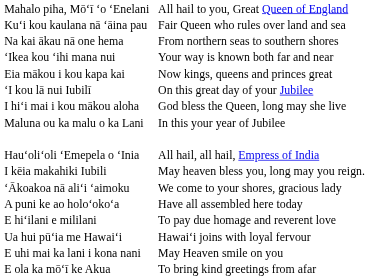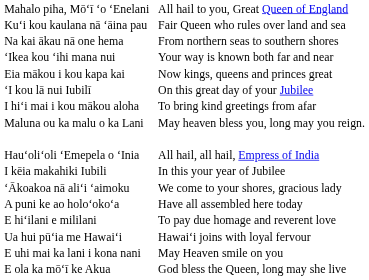I hiʻi mai i kou mākou aloha | column 3: God bless the Queen, long may she live -> To bring kind greetings from afar
Maluna ou ka malu o ka Lani | column 3: In this your year of Jubilee -> May heaven bless you, long may you reign.
I kēia makahiki Iubili | column 3: May heaven bless you, long may you reign. -> In this your year of Jubilee
E ola ka mōʻī ke Akua | column 3: To bring kind greetings from afar -> God bless the Queen, long may she live
